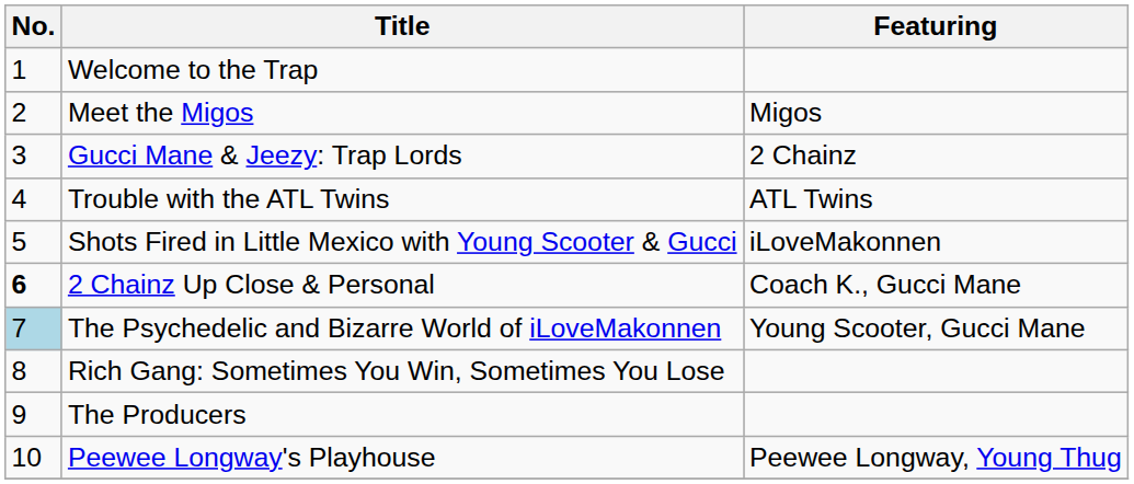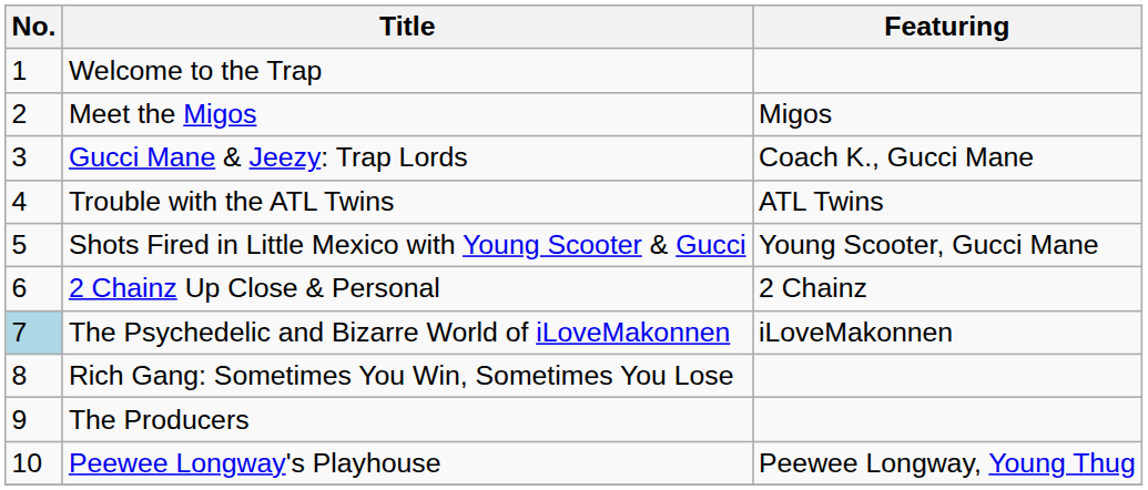Gucci Mane & Jeezy: Trap Lords | Featuring: 2 Chainz -> Coach K., Gucci Mane
Shots Fired in Little Mexico with Young Scooter & Gucci | Featuring: iLoveMakonnen -> Young Scooter, Gucci Mane
2 Chainz Up Close & Personal | No.: bold -> normal
2 Chainz Up Close & Personal | Featuring: Coach K., Gucci Mane -> 2 Chainz
The Psychedelic and Bizarre World of iLoveMakonnen | Featuring: Young Scooter, Gucci Mane -> iLoveMakonnen
